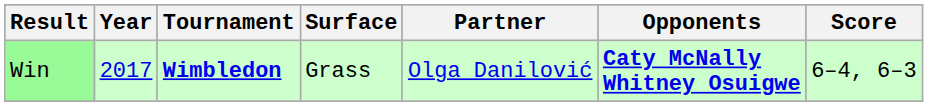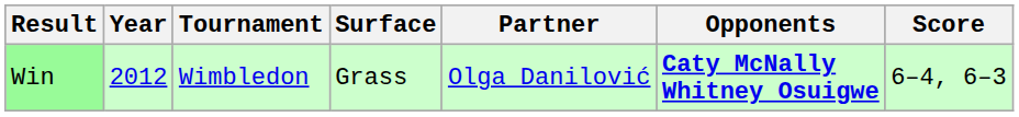Win | Year: 2017 -> 2012
Win | Tournament: bold -> normal
